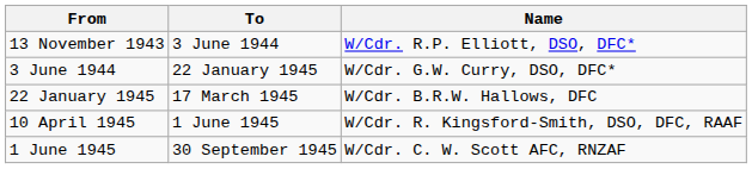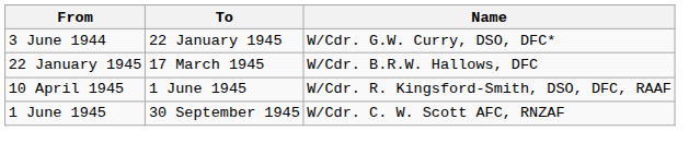- row: 13 November 1943 | 3 June 1944 | W/Cdr. R.P. Elliott, DSO, DFC*
